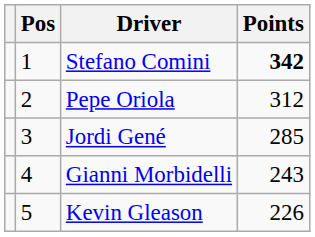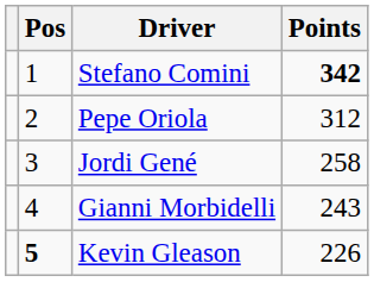Jordi Gené | Points: 285 -> 258
Kevin Gleason | Pos: normal -> bold
